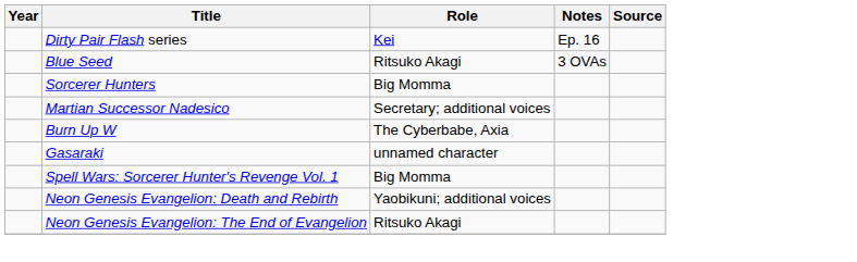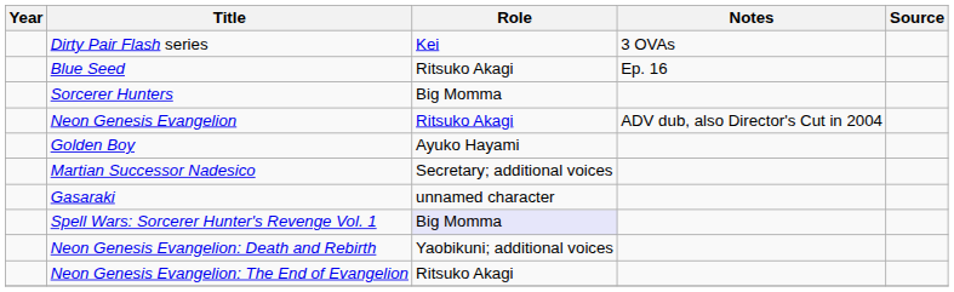Dirty Pair Flash series | Notes: Ep. 16 -> 3 OVAs
Blue Seed | Notes: 3 OVAs -> Ep. 16
+ row: Neon Genesis Evangelion | Ritsuko Akagi | ADV dub, also Director's Cut in 2004
+ row: Golden Boy | Ayuko Hayami
- row: Burn Up W | The Cyberbabe, Axia
Spell Wars: Sorcerer Hunter's Revenge Vol. 1 | Role: no background -> lavender background
